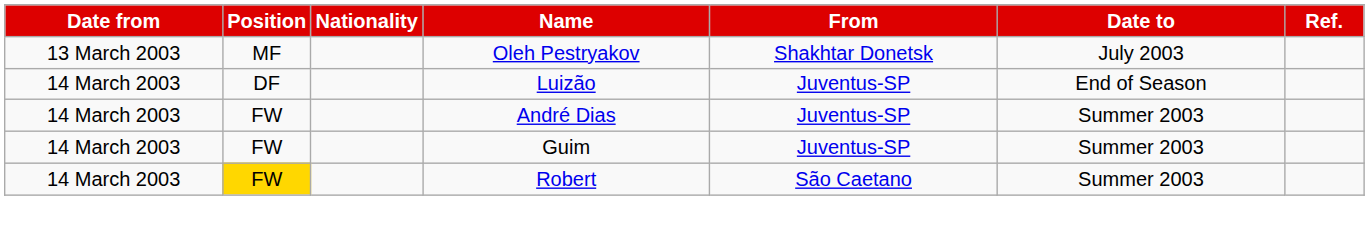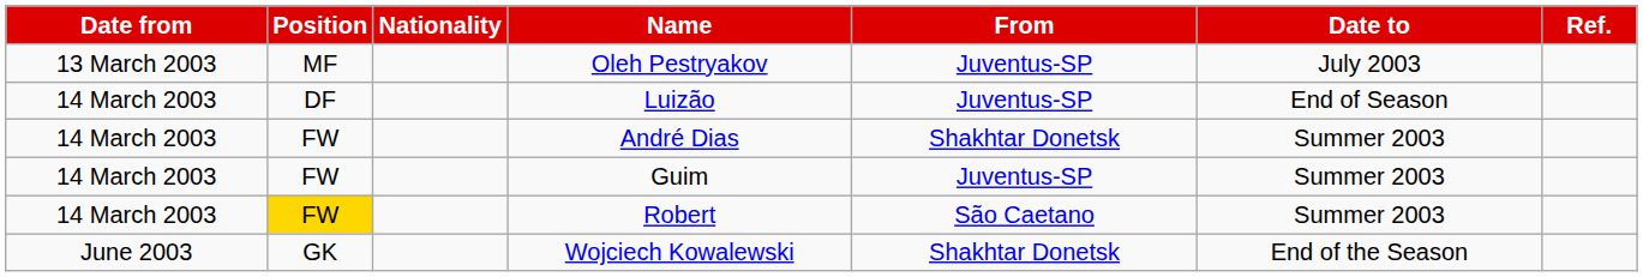Oleh Pestryakov | From: Shakhtar Donetsk -> Juventus-SP
André Dias | From: Juventus-SP -> Shakhtar Donetsk
+ row: June 2003 | GK | Wojciech Kowalewski | Shakhtar Donetsk | End of the Season
